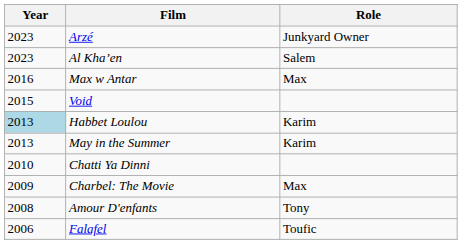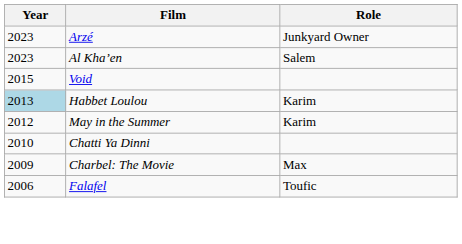- row: 2016 | Max w Antar | Max
May in the Summer | Year: 2013 -> 2012
- row: 2008 | Amour D'enfants | Tony
